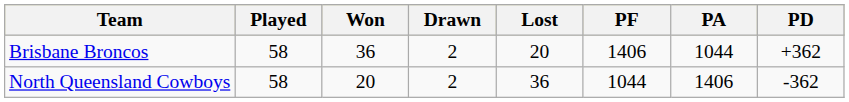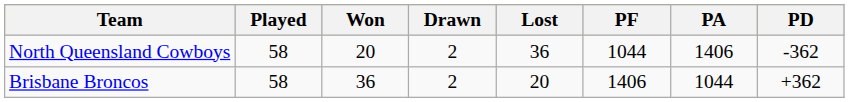rows swapped: Brisbane Broncos <-> North Queensland Cowboys
